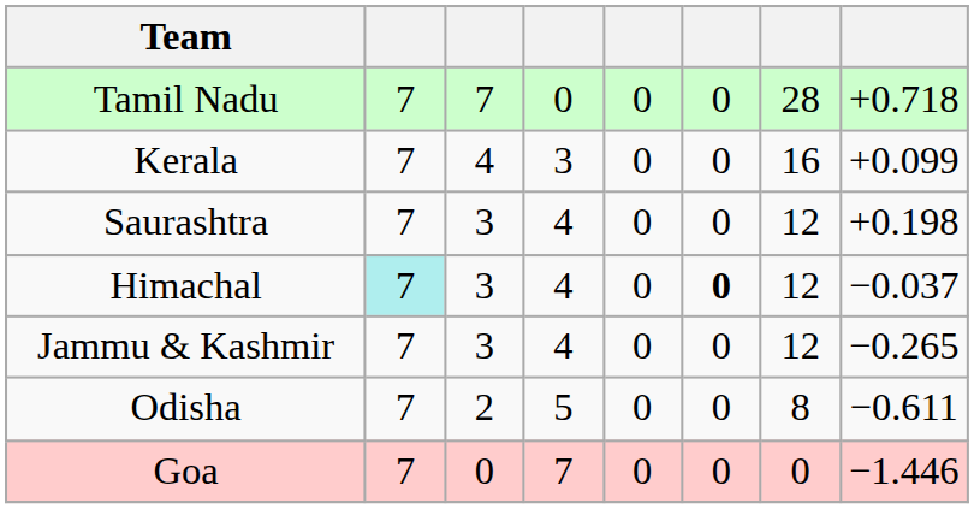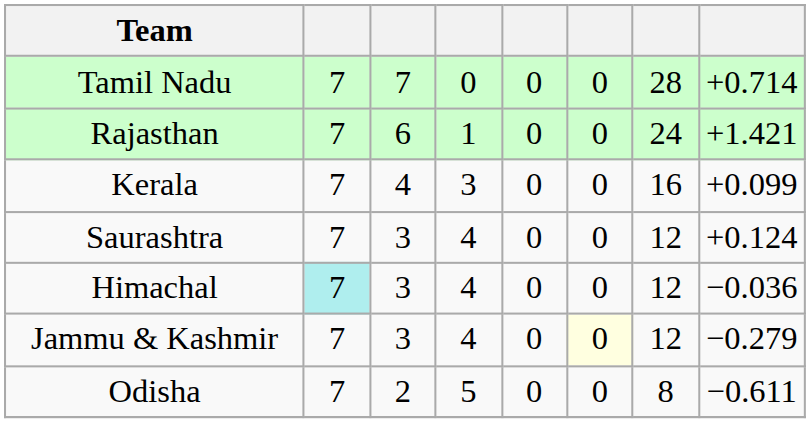Tamil Nadu | column 8: +0.718 -> +0.714
+ row: Rajasthan | 7 | 6 | 1 | 0 | 0 | 24 | +1.421
Saurashtra | column 8: +0.198 -> +0.124
Himachal | column 6: bold -> normal
Himachal | column 8: −0.037 -> −0.036
Jammu & Kashmir | column 6: no background -> lightyellow background
Jammu & Kashmir | column 8: −0.265 -> −0.279
- row: Goa | 7 | 0 | 7 | 0 | 0 | 0 | −1.446
